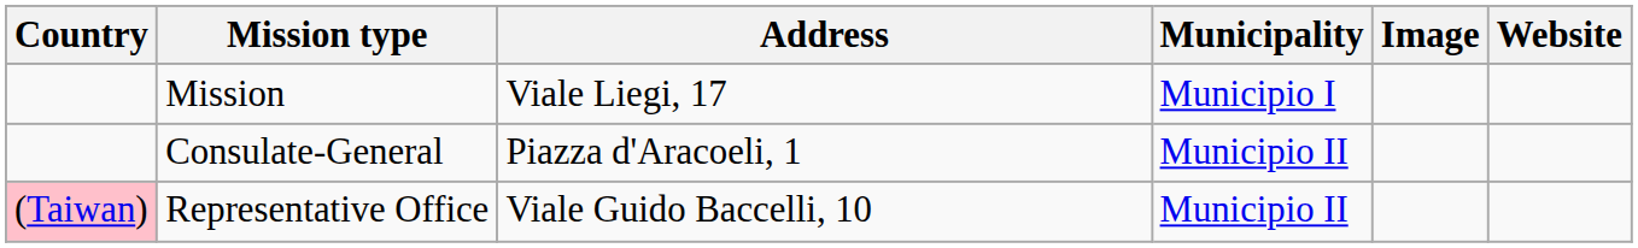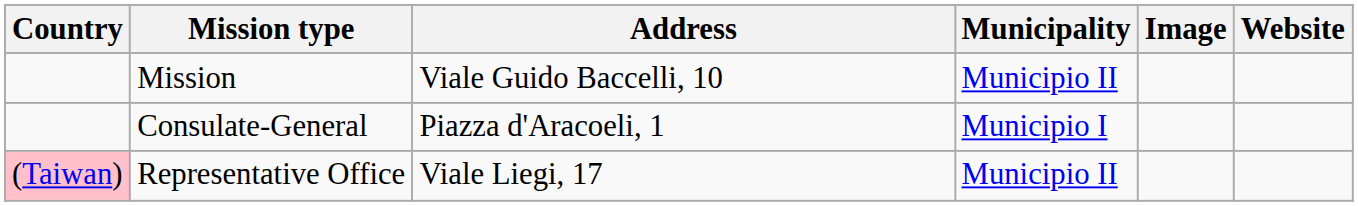Mission | Address: Viale Liegi, 17 -> Viale Guido Baccelli, 10
Mission | Municipality: Municipio I -> Municipio II
Consulate-General | Municipality: Municipio II -> Municipio I
Representative Office | Address: Viale Guido Baccelli, 10 -> Viale Liegi, 17
